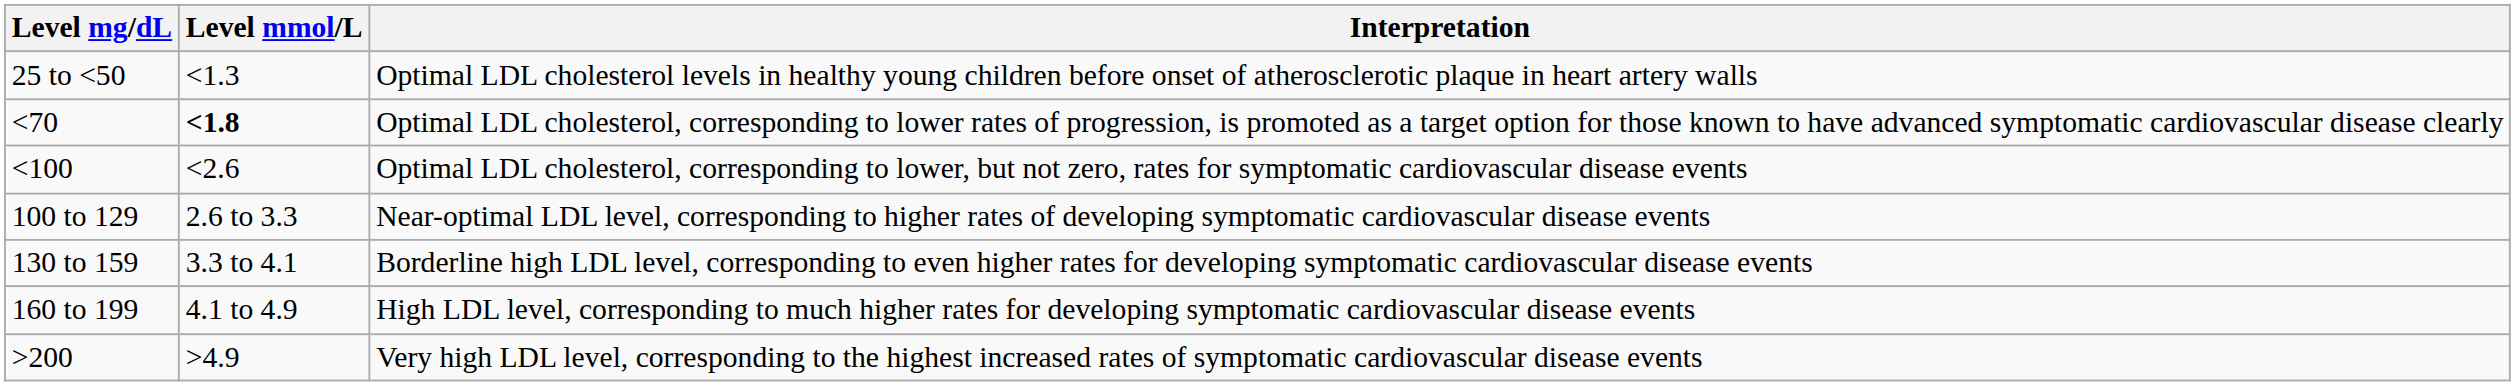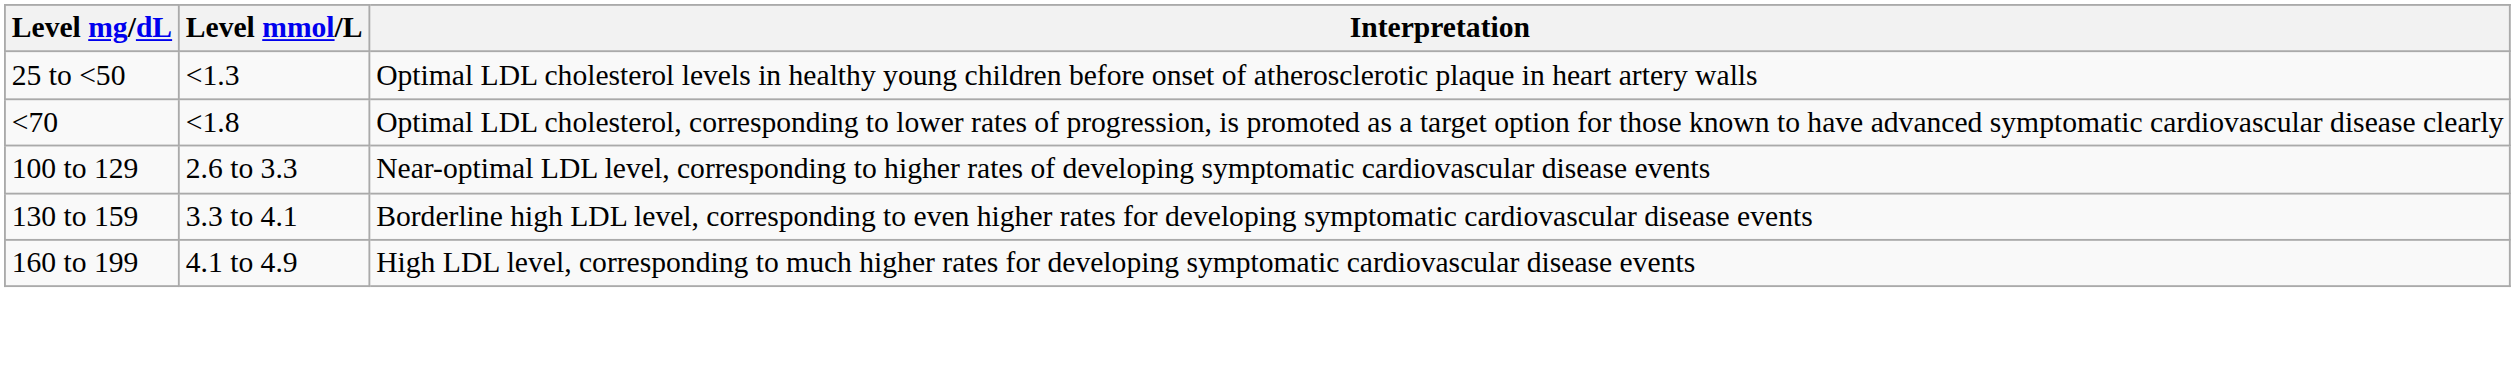<70 | Level mmol/L: bold -> normal
- row: <100 | <2.6 | Optimal LDL cholesterol, corresponding to lower, but not zero, rates for symptomatic cardiovascular disease events
- row: >200 | >4.9 | Very high LDL level, corresponding to the highest increased rates of symptomatic cardiovascular disease events
